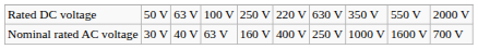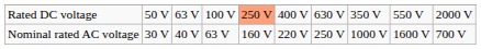Rated DC voltage | column 5: no background -> lightsalmon background
Rated DC voltage | column 6: 220 V -> 400 V
Nominal rated AC voltage | column 6: 400 V -> 220 V
